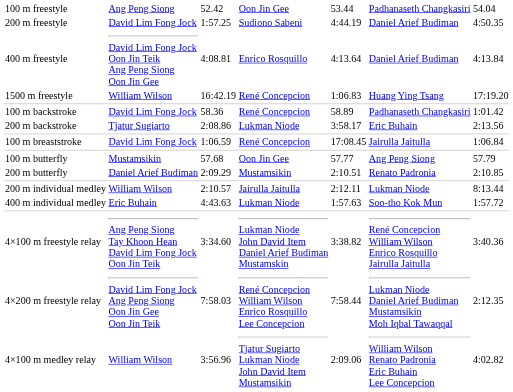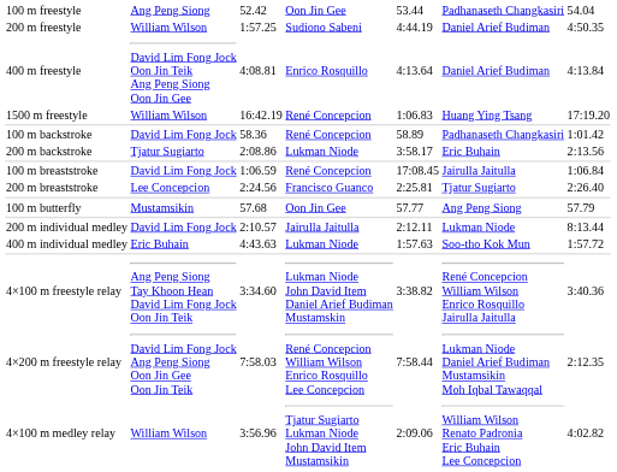200 m freestyle | column 2: David Lim Fong Jock -> William Wilson
+ row: 200 m breaststroke | Lee Concepcion | 2:24.56 | Francisco Guanco | 2:25.81 | Tjatur Sugiarto | 2:26.40
- row: 200 m butterfly | Daniel Arief Budiman | 2:09.29 | Mustamsikin | 2:10.51 | Renato Padronia | 2:10.85
200 m individual medley | column 2: William Wilson -> David Lim Fong Jock
